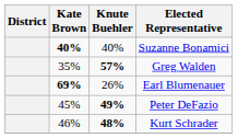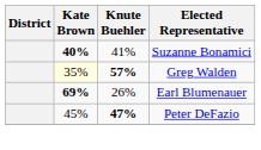Suzanne Bonamici | Knute Buehler: 40% -> 41%
Greg Walden | Kate Brown: no background -> lightyellow background
Peter DeFazio | Knute Buehler: 49% -> 47%
- row: 46% | 48% | Kurt Schrader
